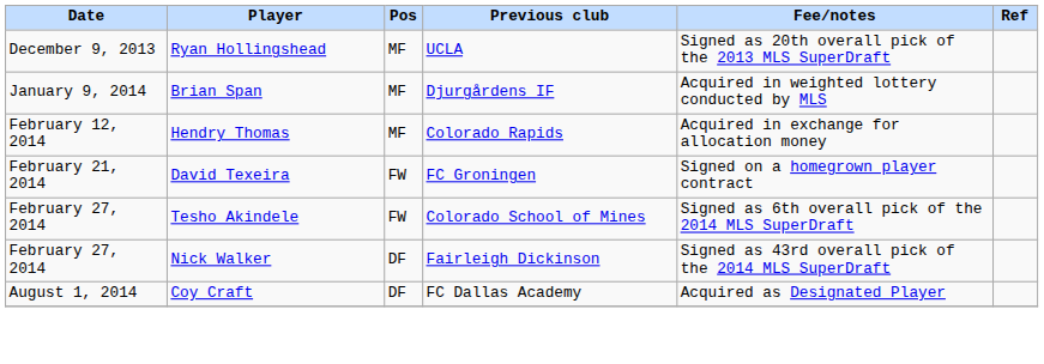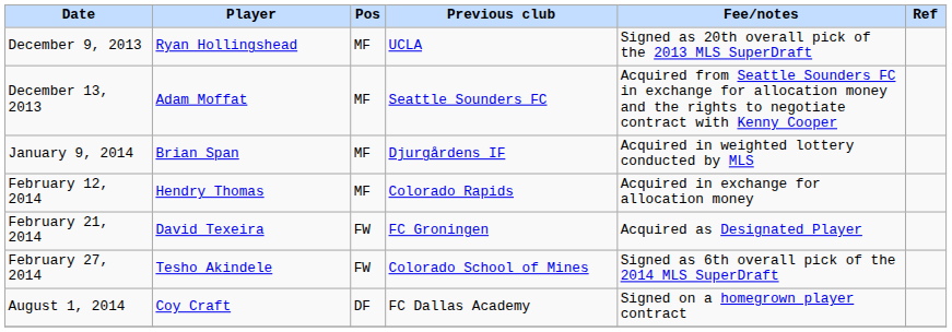+ row: December 13, 2013 | Adam Moffat | MF | Seattle Sounders FC | Acquired from Seattle Sounders FC in exchange for allocation money and the rights to negotiate contract with Kenny Cooper
David Texeira | Fee/notes: Signed on a homegrown player contract -> Acquired as Designated Player
- row: February 27, 2014 | Nick Walker | DF | Fairleigh Dickinson | Signed as 43rd overall pick of the 2014 MLS SuperDraft
Coy Craft | Fee/notes: Acquired as Designated Player -> Signed on a homegrown player contract
